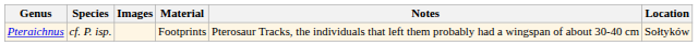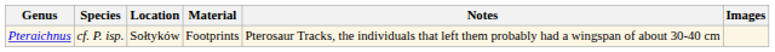columns swapped: Location <-> Images
